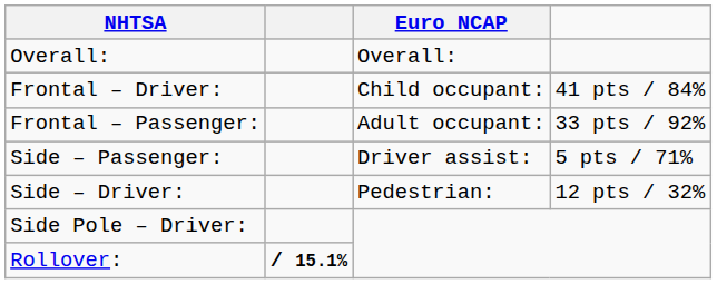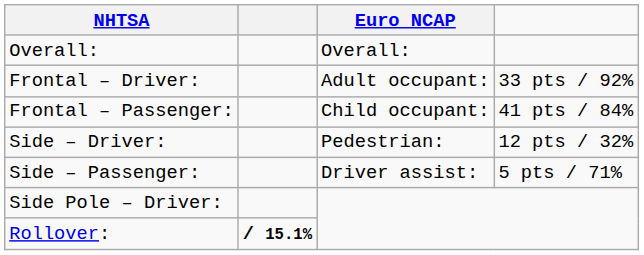Frontal – Driver: | Euro NCAP: Child occupant: -> Adult occupant:
Frontal – Driver: | column 4: 41 pts / 84% -> 33 pts / 92%
Frontal – Passenger: | Euro NCAP: Adult occupant: -> Child occupant:
Frontal – Passenger: | column 4: 33 pts / 92% -> 41 pts / 84%
rows swapped: Side – Driver: <-> Side – Passenger:
